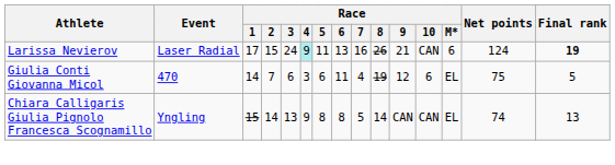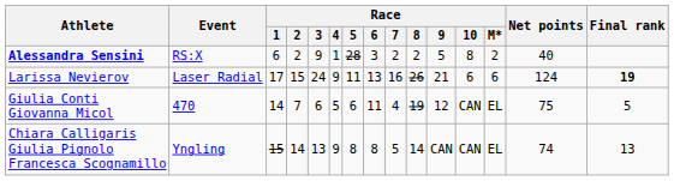+ row: Alessandra Sensini | RS:X | 6 | 2 | 9 | 1 | 28 | 3 | 2 | 2 | 5 | 8 | 2 | 40
Larissa Nevierov | Race / 4: paleturquoise background -> no background
Larissa Nevierov | Race / 10: CAN -> 6
Giulia Conti Giovanna Micol | Race / 4: 3 -> 5
Giulia Conti Giovanna Micol | Race / 10: 6 -> CAN
